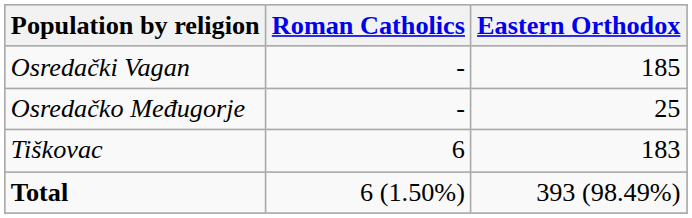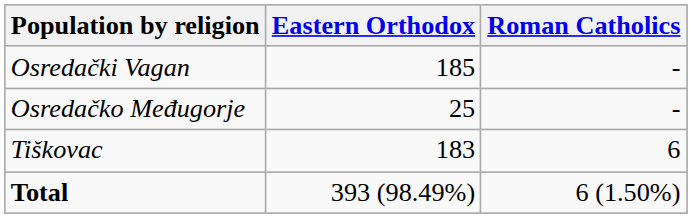columns swapped: Eastern Orthodox <-> Roman Catholics
